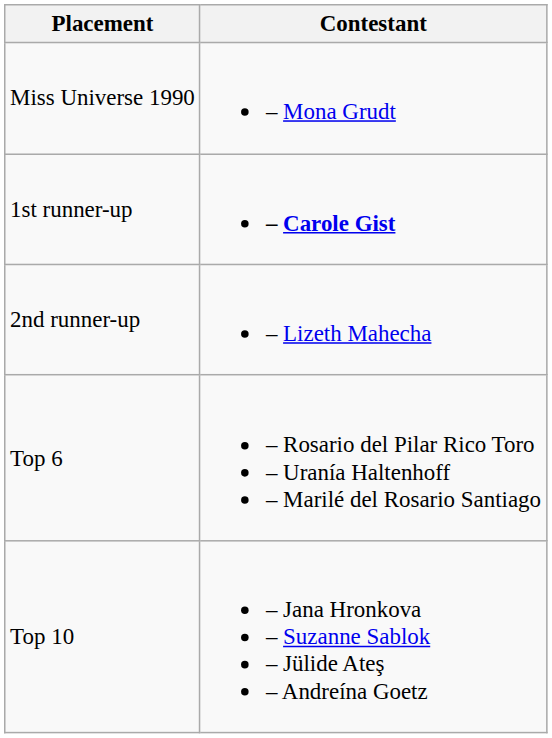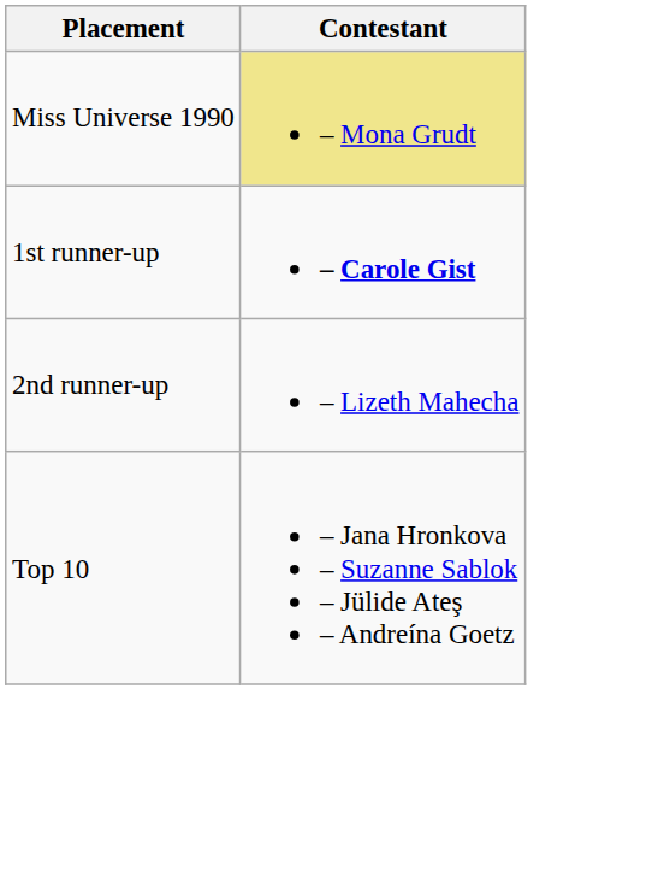Miss Universe 1990 | Contestant: no background -> khaki background
- row: Top 6 | – Rosario del Pilar Rico Toro – Uranía Haltenhoff – Marilé del Rosario Santiago
